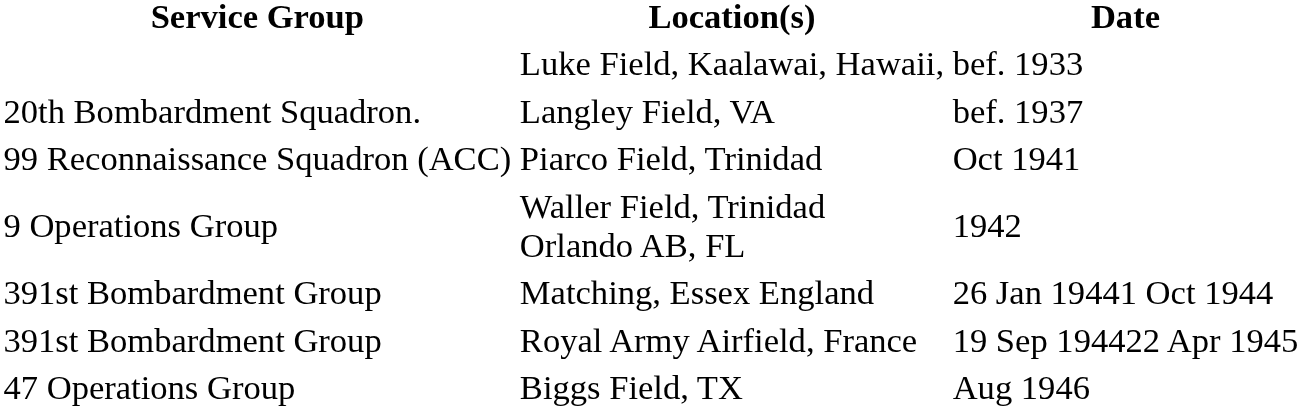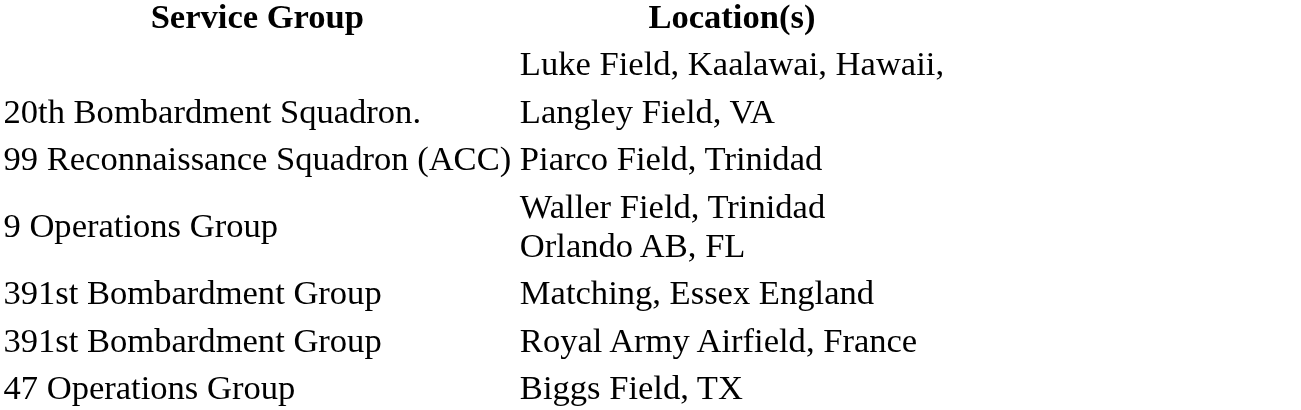- column: Date | bef. 1933 | bef. 1937 | Oct 1941 | 1942 | 26 Jan 19441 Oct 1944 | 19 Sep 194422 Apr 1945 | Aug 1946
